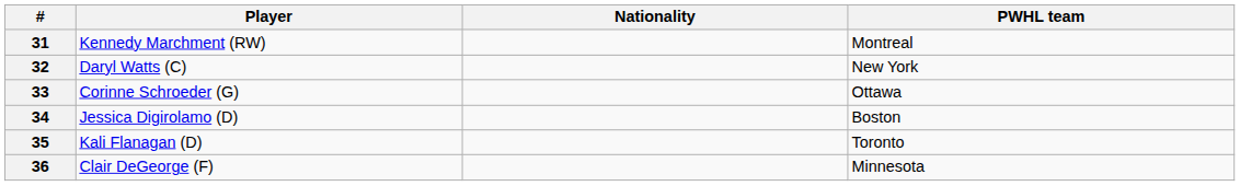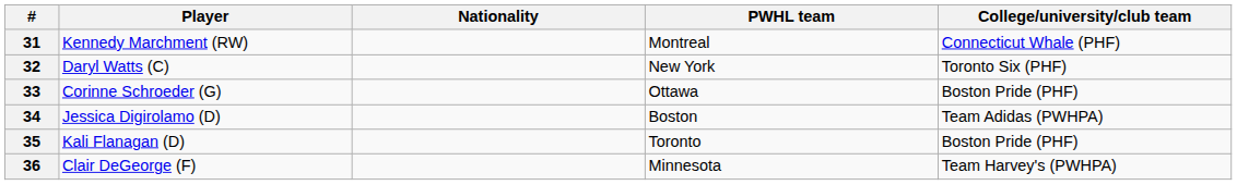+ column: College/university/club team | Connecticut Whale (PHF) | Toronto Six (PHF) | Boston Pride (PHF) | Team Adidas (PWHPA) | Boston Pride (PHF) | Team Harvey's (PWHPA)
